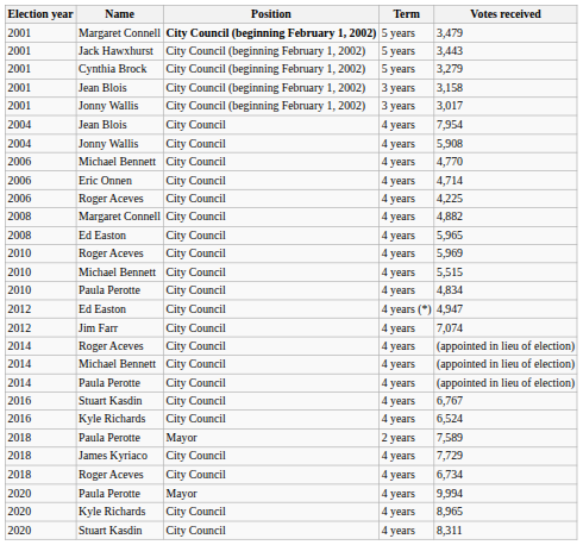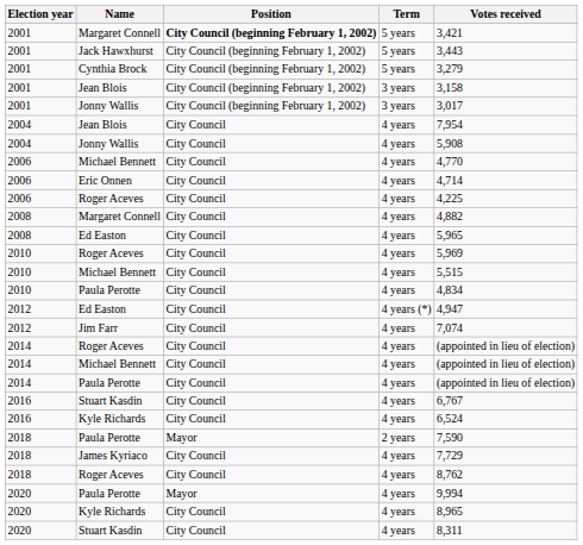2001 / Margaret Connell | Votes received: 3,479 -> 3,421
2018 / Paula Perotte | Votes received: 7,589 -> 7,590
2018 / Roger Aceves | Votes received: 6,734 -> 8,762
